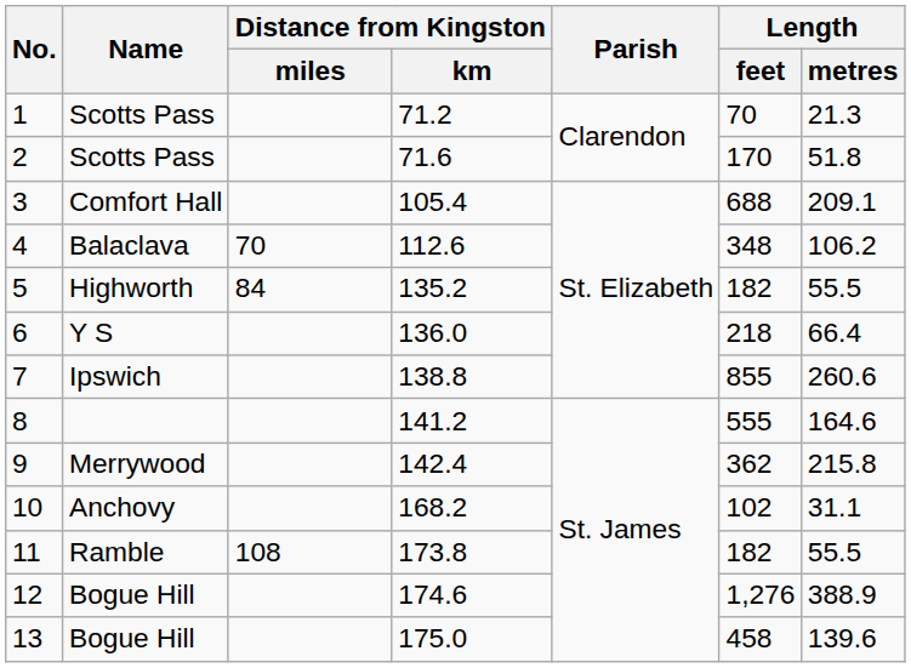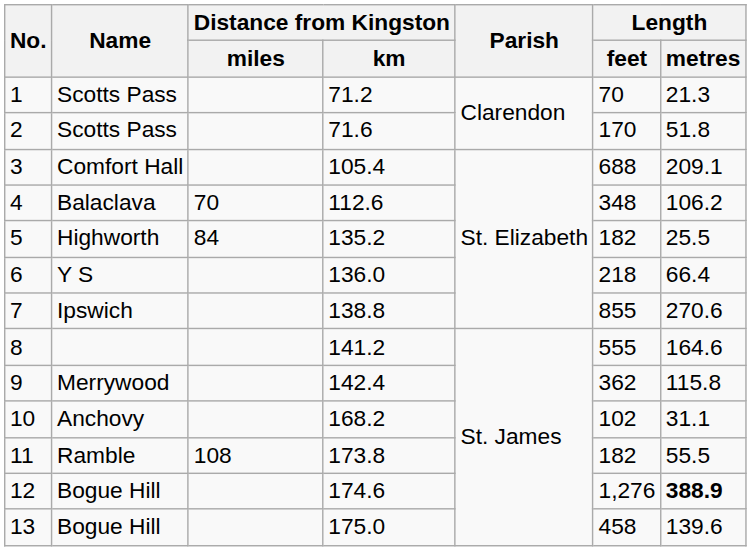5 | Length / metres: 55.5 -> 25.5
7 | Length / metres: 260.6 -> 270.6
9 | Length / metres: 215.8 -> 115.8
12 | Length / metres: normal -> bold
